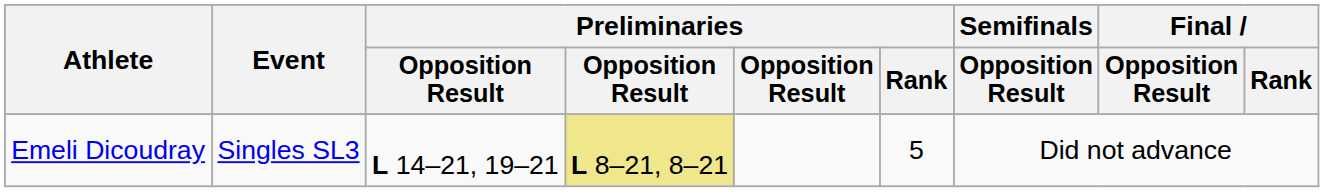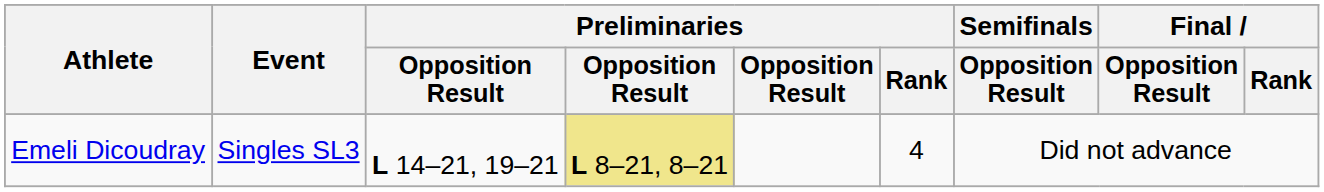Emeli Dicoudray | Preliminaries / Rank: 5 -> 4
